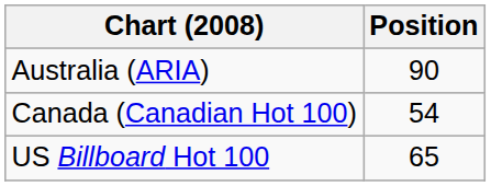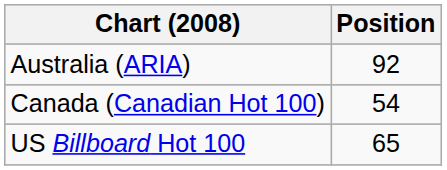Australia (ARIA) | Position: 90 -> 92
